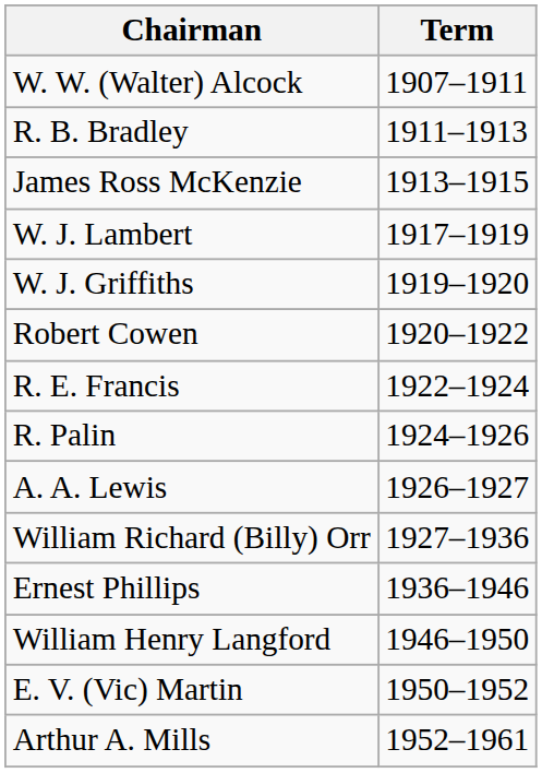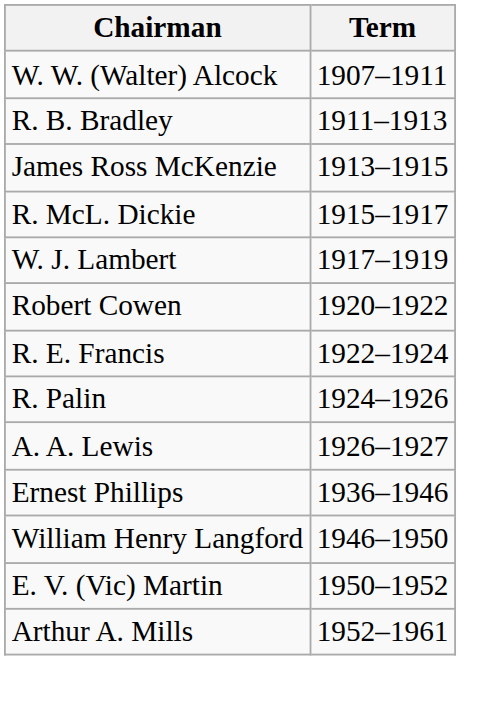+ row: R. McL. Dickie | 1915–1917
- row: W. J. Griffiths | 1919–1920
- row: William Richard (Billy) Orr | 1927–1936
